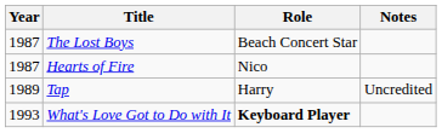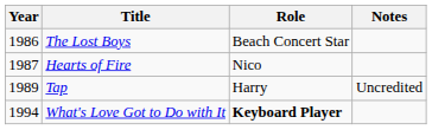The Lost Boys | Year: 1987 -> 1986
What's Love Got to Do with It | Year: 1993 -> 1994
